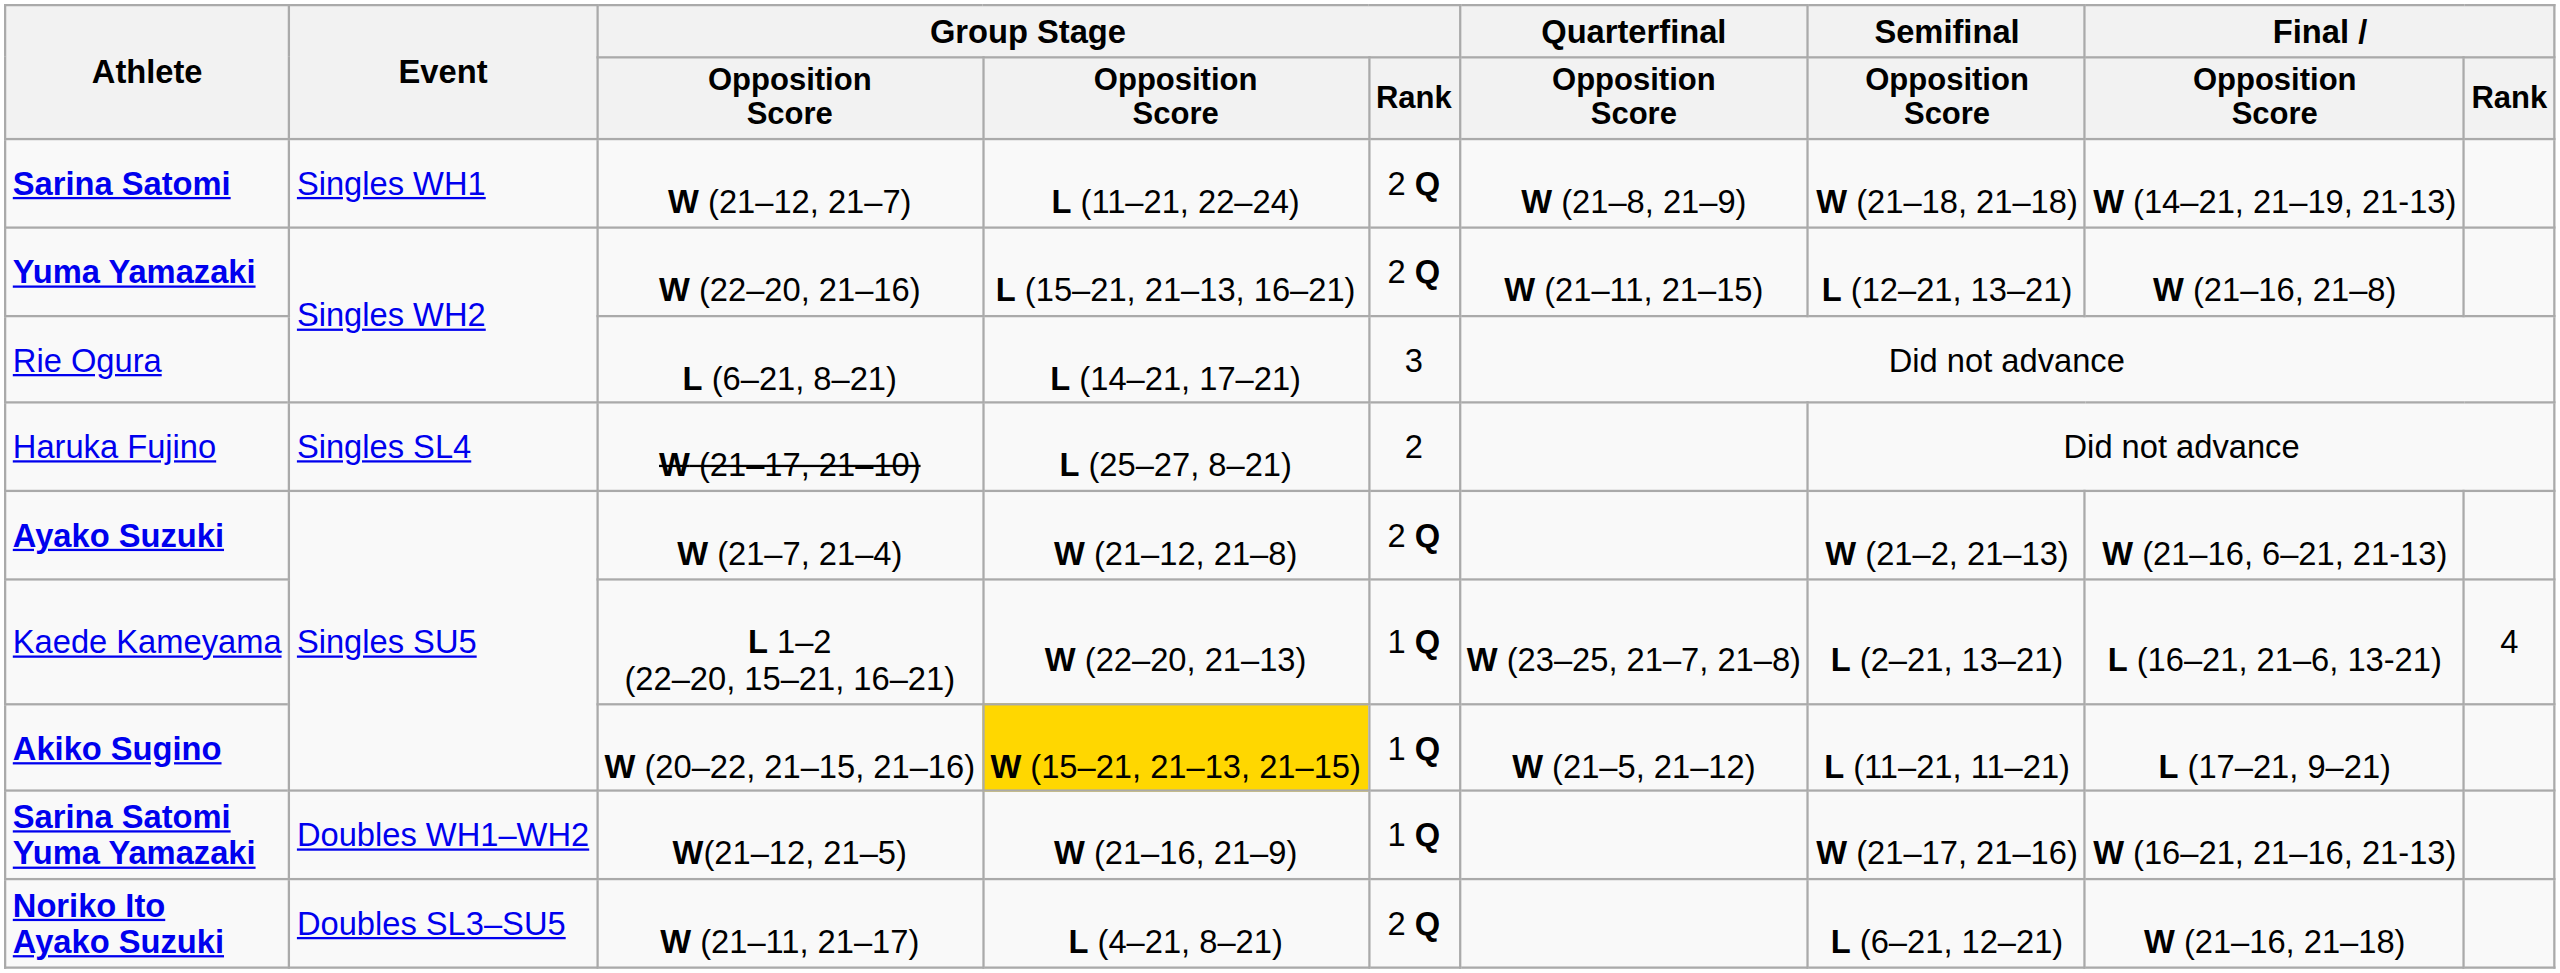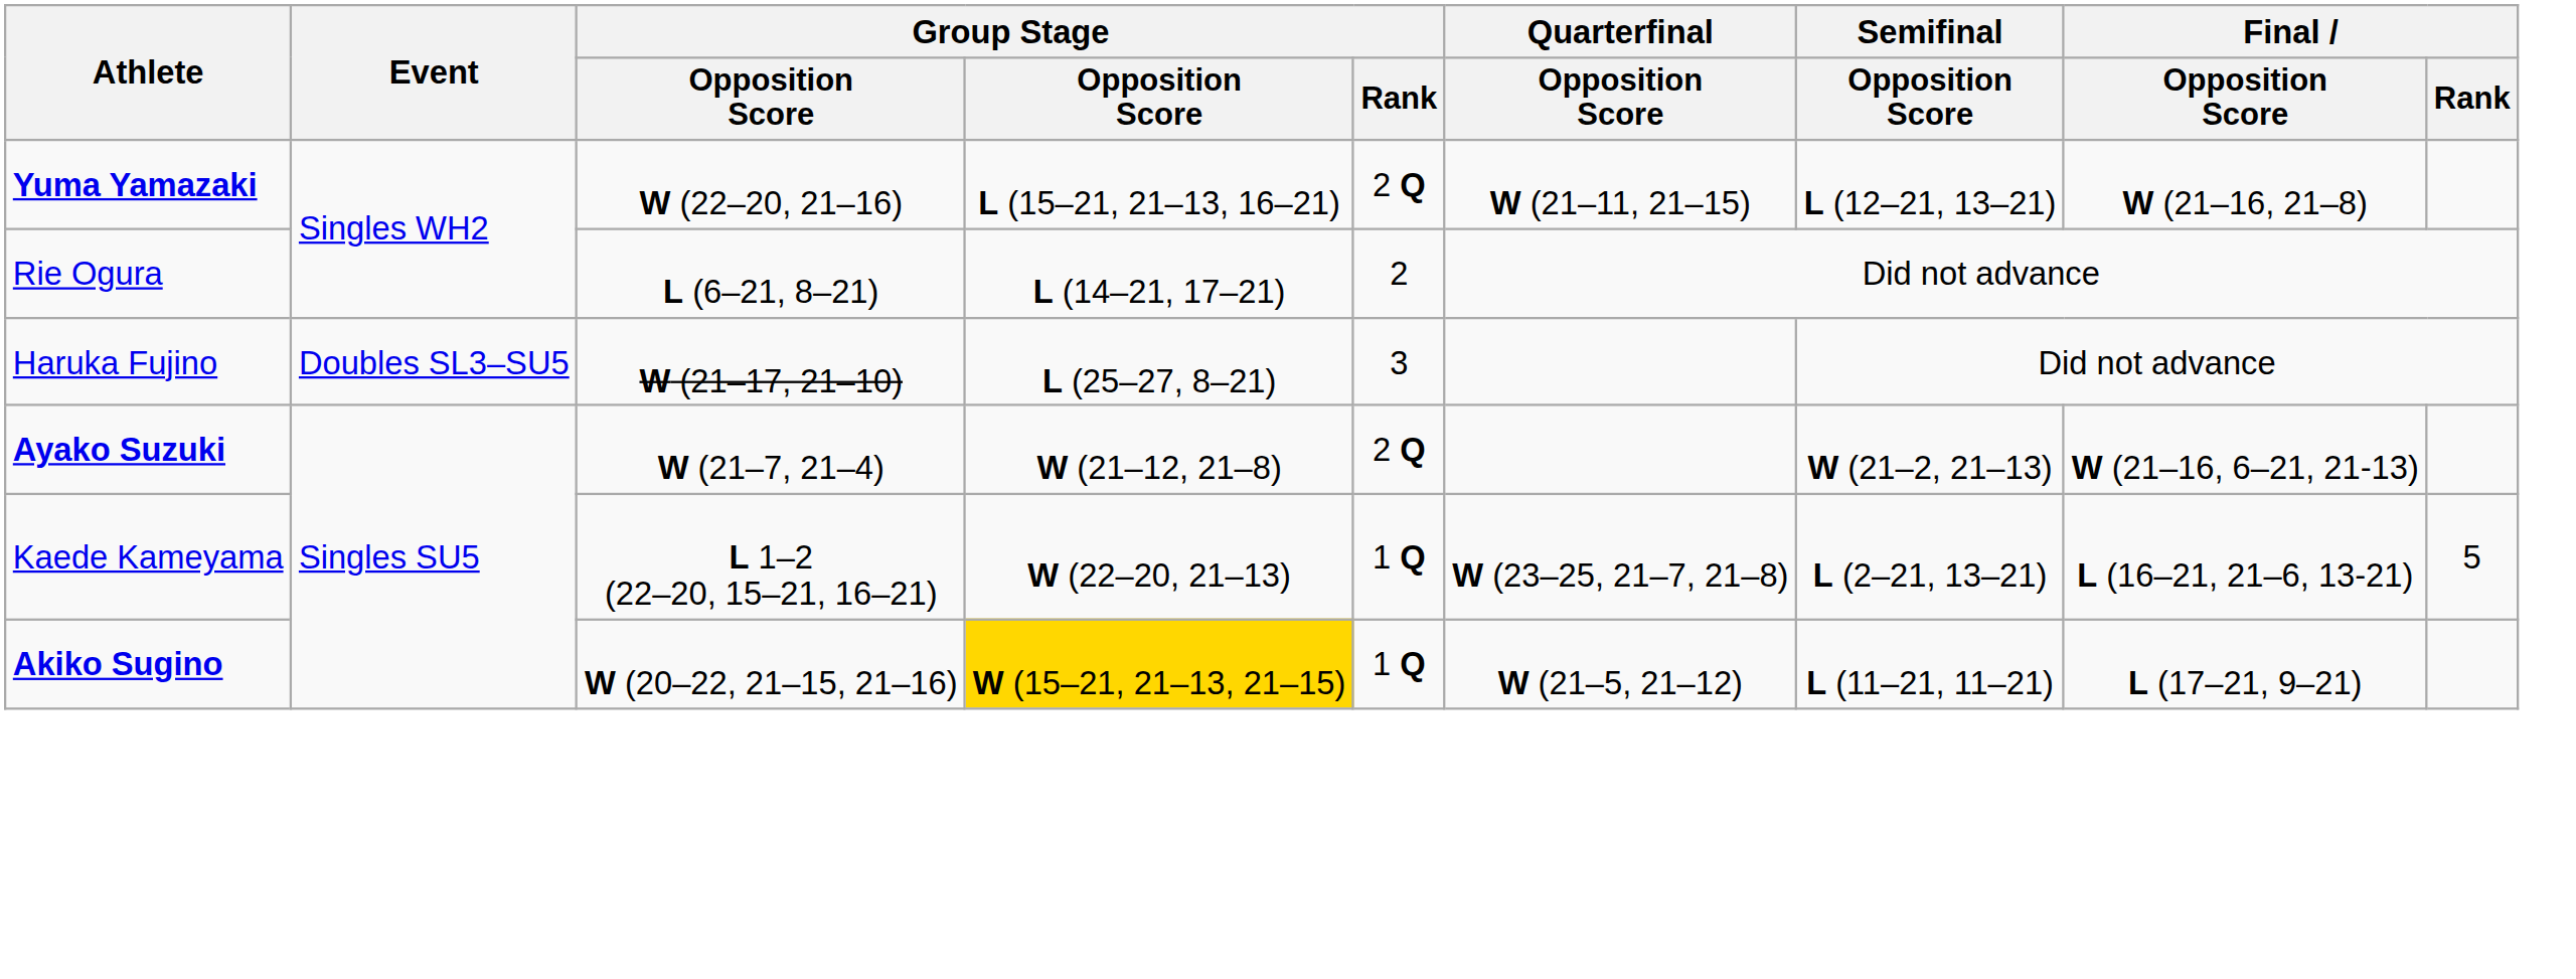- row: Sarina Satomi | Singles WH1 | W (21–12, 21–7) | L (11–21, 22–24) | 2 Q | W (21–8, 21–9) | W (21–18, 21–18) | W (14–21, 21–19, 21-13)
Rie Ogura | Group Stage / Rank: 3 -> 2
Haruka Fujino | Event: Singles SL4 -> Doubles SL3–SU5
Haruka Fujino | Group Stage / Rank: 2 -> 3
Kaede Kameyama | Final / Rank: 4 -> 5
- row: Sarina Satomi Yuma Yamazaki | Doubles WH1–WH2 | W(21–12, 21–5) | W (21–16, 21–9) | 1 Q | W (21–17, 21–16) | W (16–21, 21–16, 21-13)
- row: Noriko Ito Ayako Suzuki | Doubles SL3–SU5 | W (21–11, 21–17) | L (4–21, 8–21) | 2 Q | L (6–21, 12–21) | W (21–16, 21–18)
